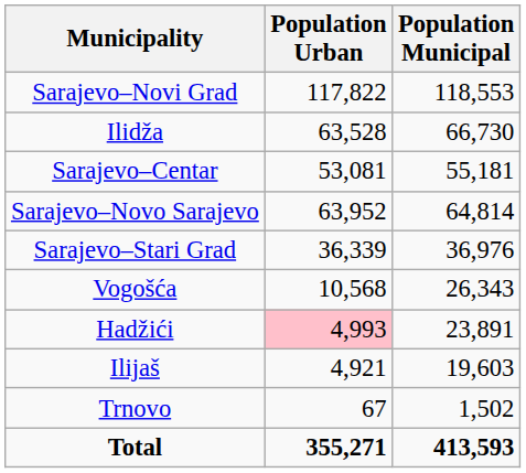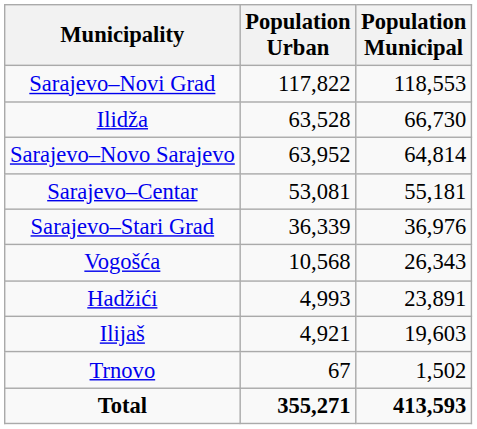rows swapped: Sarajevo–Novo Sarajevo <-> Sarajevo–Centar
Hadžići | Population Urban: pink background -> no background
